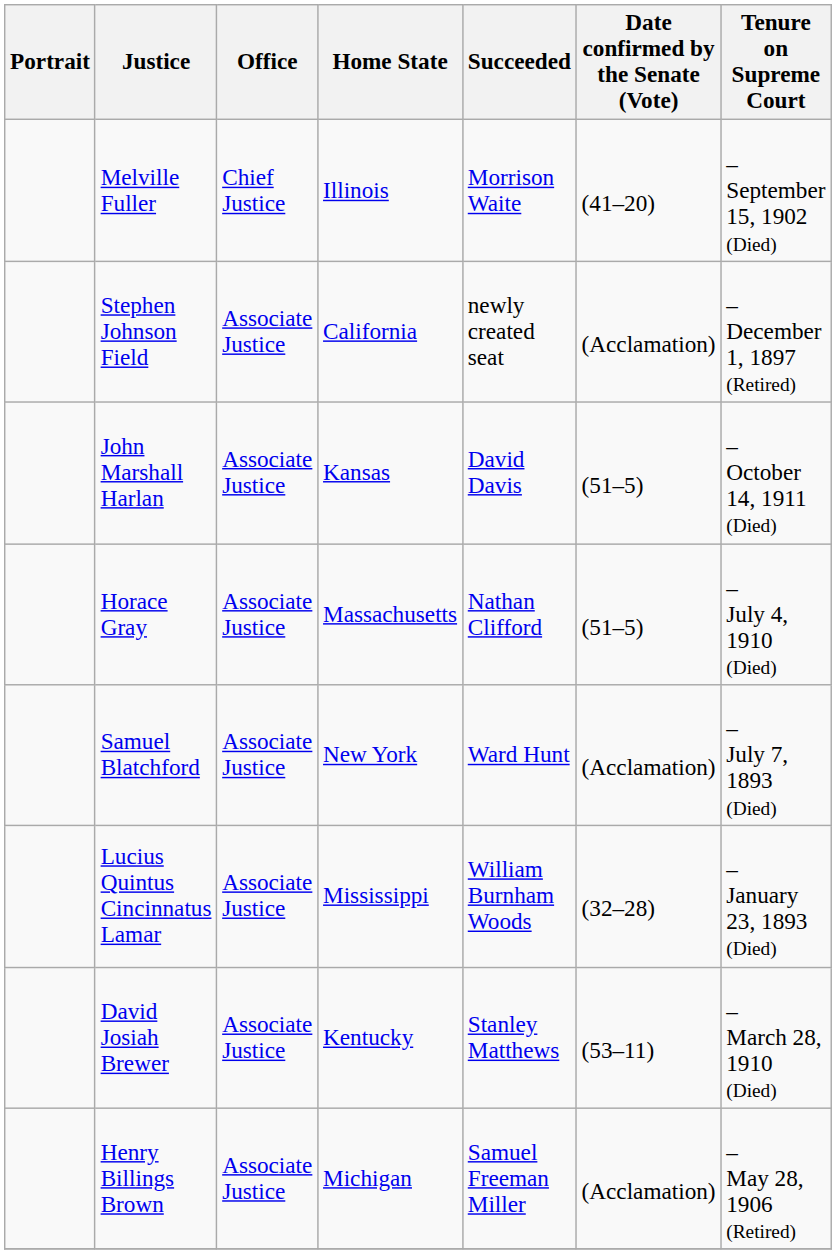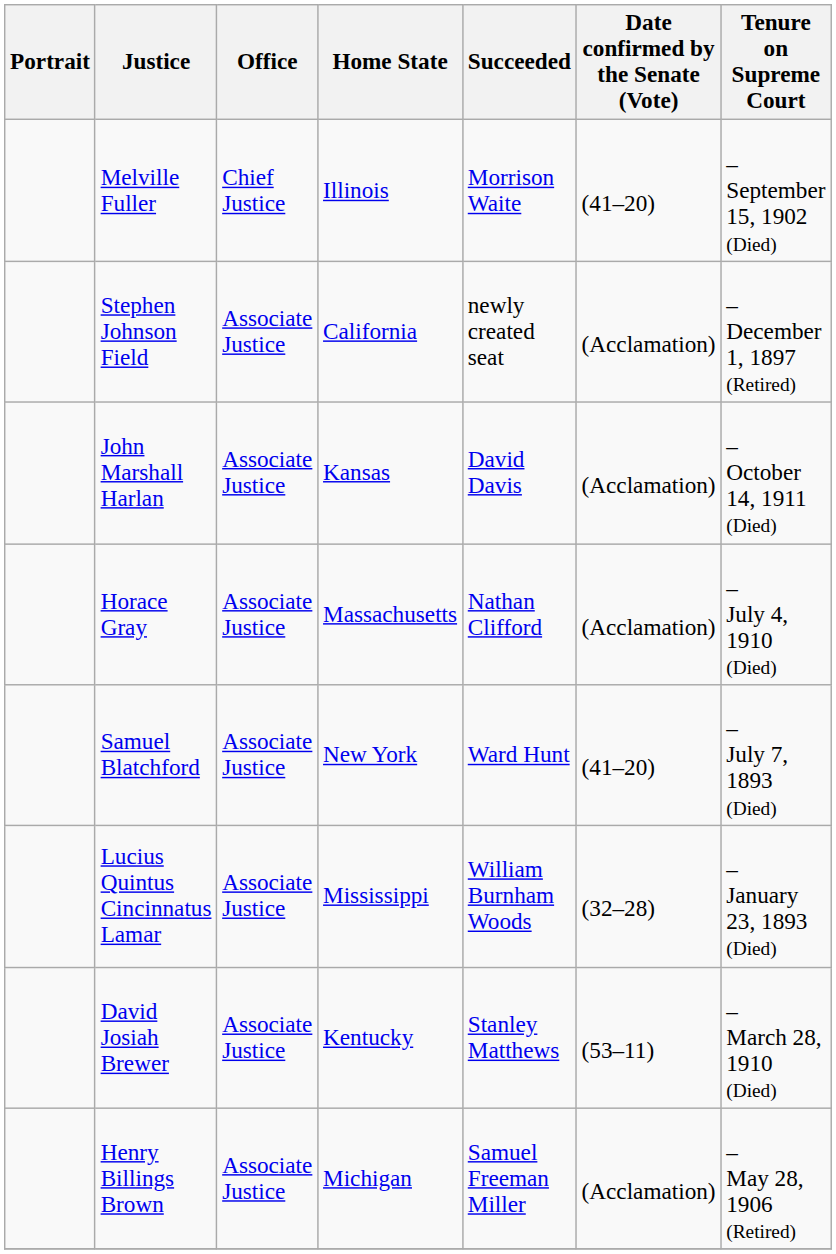John Marshall Harlan | Date confirmed by the Senate (Vote): (51–5) -> (Acclamation)
Horace Gray | Date confirmed by the Senate (Vote): (51–5) -> (Acclamation)
Samuel Blatchford | Date confirmed by the Senate (Vote): (Acclamation) -> (41–20)
